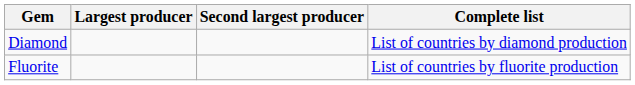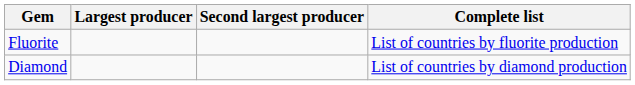rows swapped: Fluorite <-> Diamond
